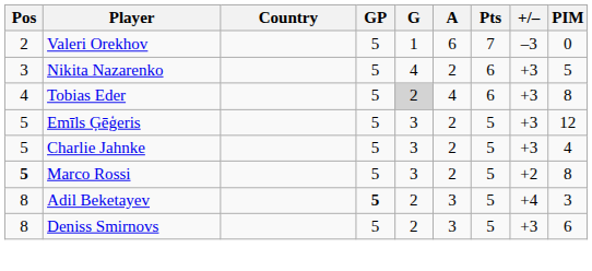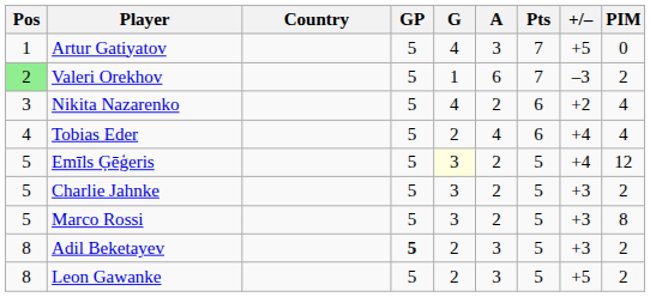+ row: 1 | Artur Gatiyatov | 5 | 4 | 3 | 7 | +5 | 0
Valeri Orekhov | Pos: no background -> lightgreen background
Valeri Orekhov | PIM: 0 -> 2
Nikita Nazarenko | +/–: +3 -> +2
Nikita Nazarenko | PIM: 5 -> 4
Tobias Eder | G: lightgrey background -> no background
Tobias Eder | +/–: +3 -> +4
Tobias Eder | PIM: 8 -> 4
Emīls Ģēģeris | G: no background -> lightyellow background
Emīls Ģēģeris | +/–: +3 -> +4
Charlie Jahnke | PIM: 4 -> 2
Marco Rossi | Pos: bold -> normal
Marco Rossi | +/–: +2 -> +3
Adil Beketayev | +/–: +4 -> +3
Adil Beketayev | PIM: 3 -> 2
+ row: 8 | Leon Gawanke | 5 | 2 | 3 | 5 | +5 | 2
- row: 8 | Deniss Smirnovs | 5 | 2 | 3 | 5 | +3 | 6
